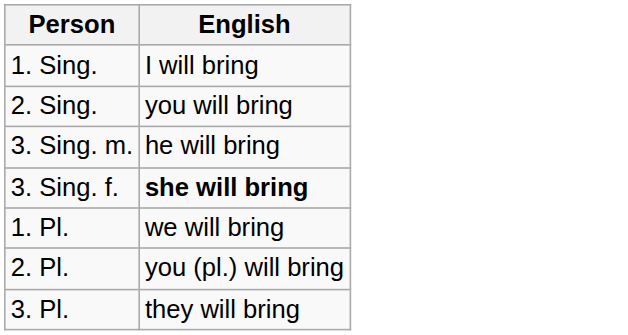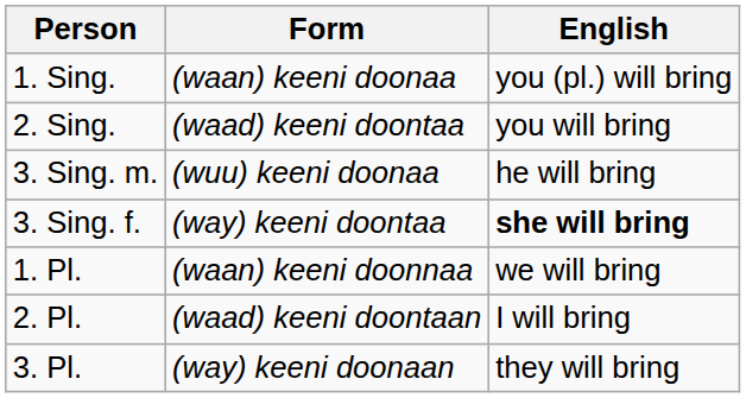+ column: Form | (waan) keeni doonaa | (waad) keeni doontaa | (wuu) keeni doonaa | (way) keeni doontaa | (waan) keeni doonnaa | (waad) keeni doontaan | (way) keeni doonaan
1. Sing. | English: I will bring -> you (pl.) will bring
2. Pl. | English: you (pl.) will bring -> I will bring
